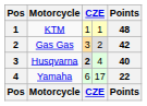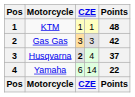Gas Gas | column 4: 2 -> 3
Husqvarna | Points: 40 -> 37
Yamaha | column 4: 17 -> 14
